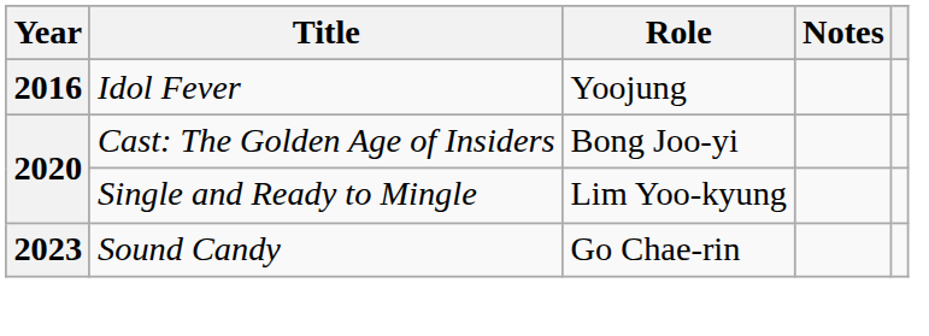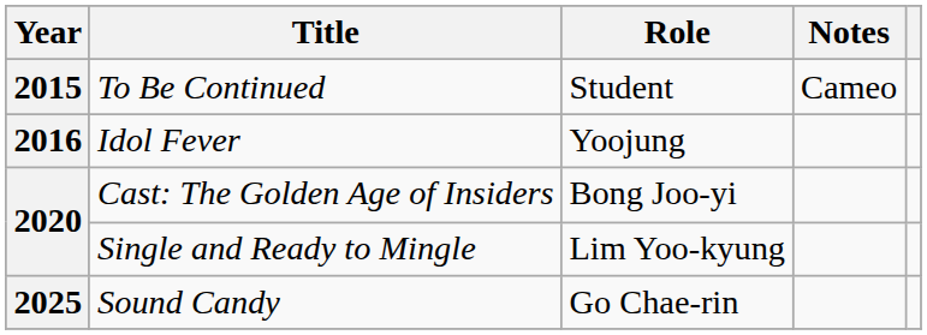+ row: 2015 | To Be Continued | Student | Cameo
Sound Candy | Year: 2023 -> 2025
